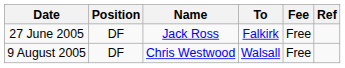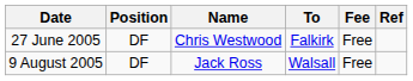27 June 2005 | Name: Jack Ross -> Chris Westwood
9 August 2005 | Name: Chris Westwood -> Jack Ross
